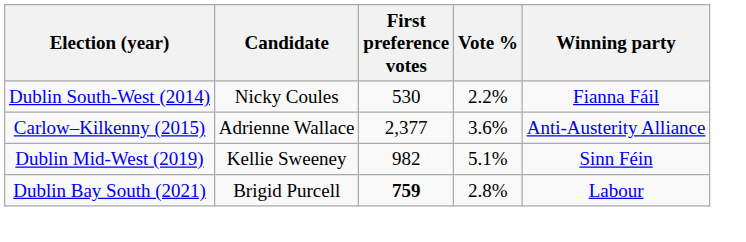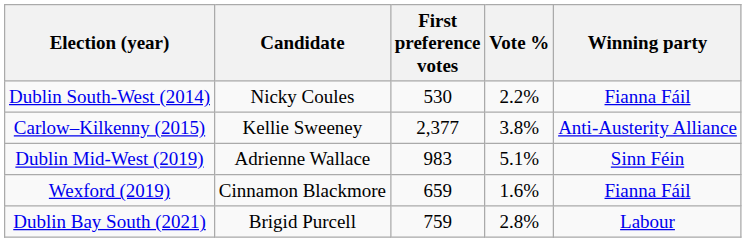Carlow–Kilkenny (2015) | Candidate: Adrienne Wallace -> Kellie Sweeney
Carlow–Kilkenny (2015) | Vote %: 3.6% -> 3.8%
Dublin Mid-West (2019) | Candidate: Kellie Sweeney -> Adrienne Wallace
Dublin Mid-West (2019) | First preference votes: 982 -> 983
+ row: Wexford (2019) | Cinnamon Blackmore | 659 | 1.6% | Fianna Fáil
Dublin Bay South (2021) | First preference votes: bold -> normal
